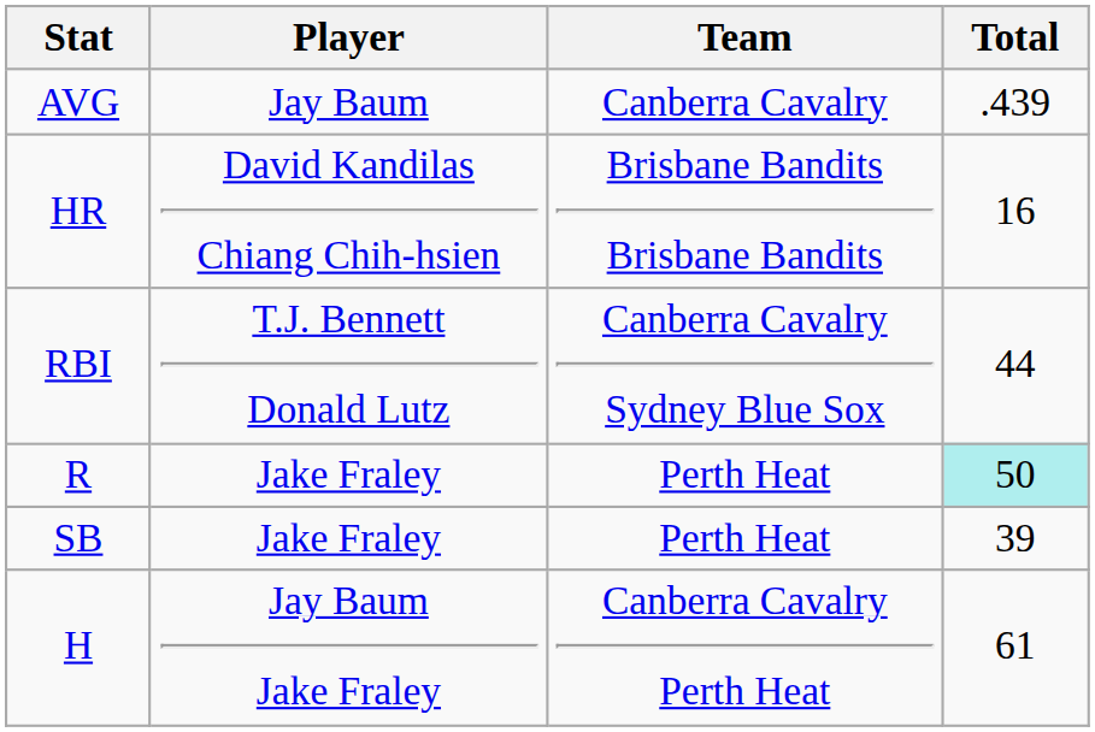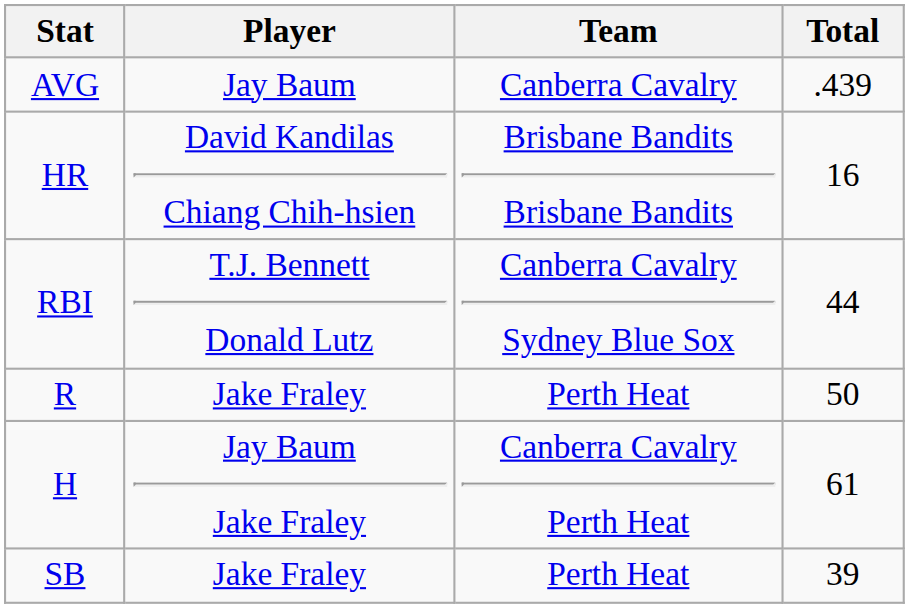R | Total: paleturquoise background -> no background
rows swapped: H <-> SB
